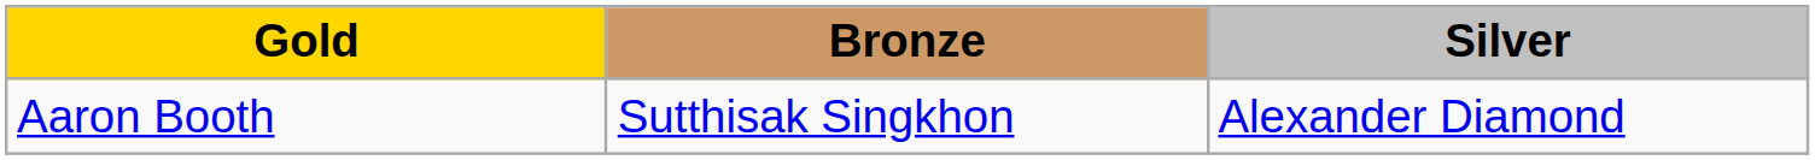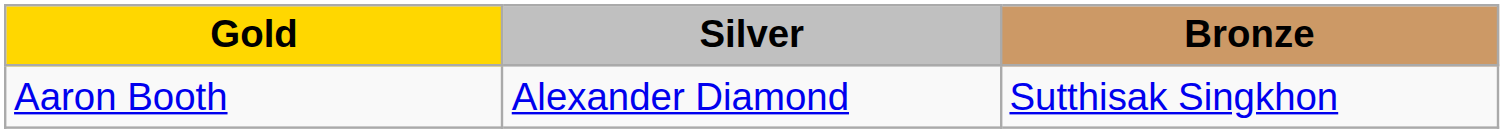columns swapped: Silver <-> Bronze
